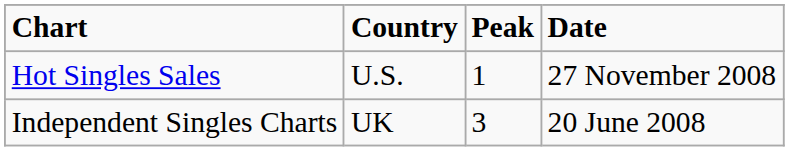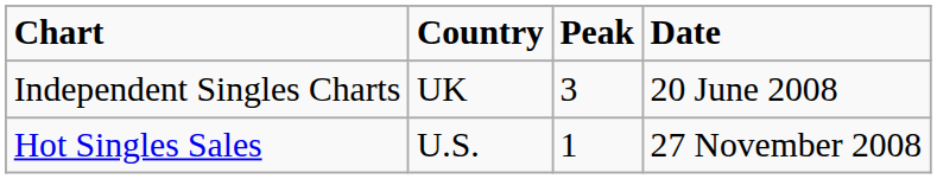rows swapped: Independent Singles Charts <-> Hot Singles Sales
